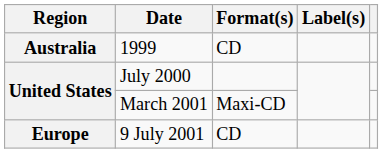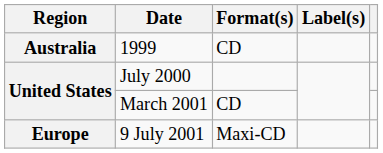March 2001 | Format(s): Maxi-CD -> CD
9 July 2001 | Format(s): CD -> Maxi-CD
